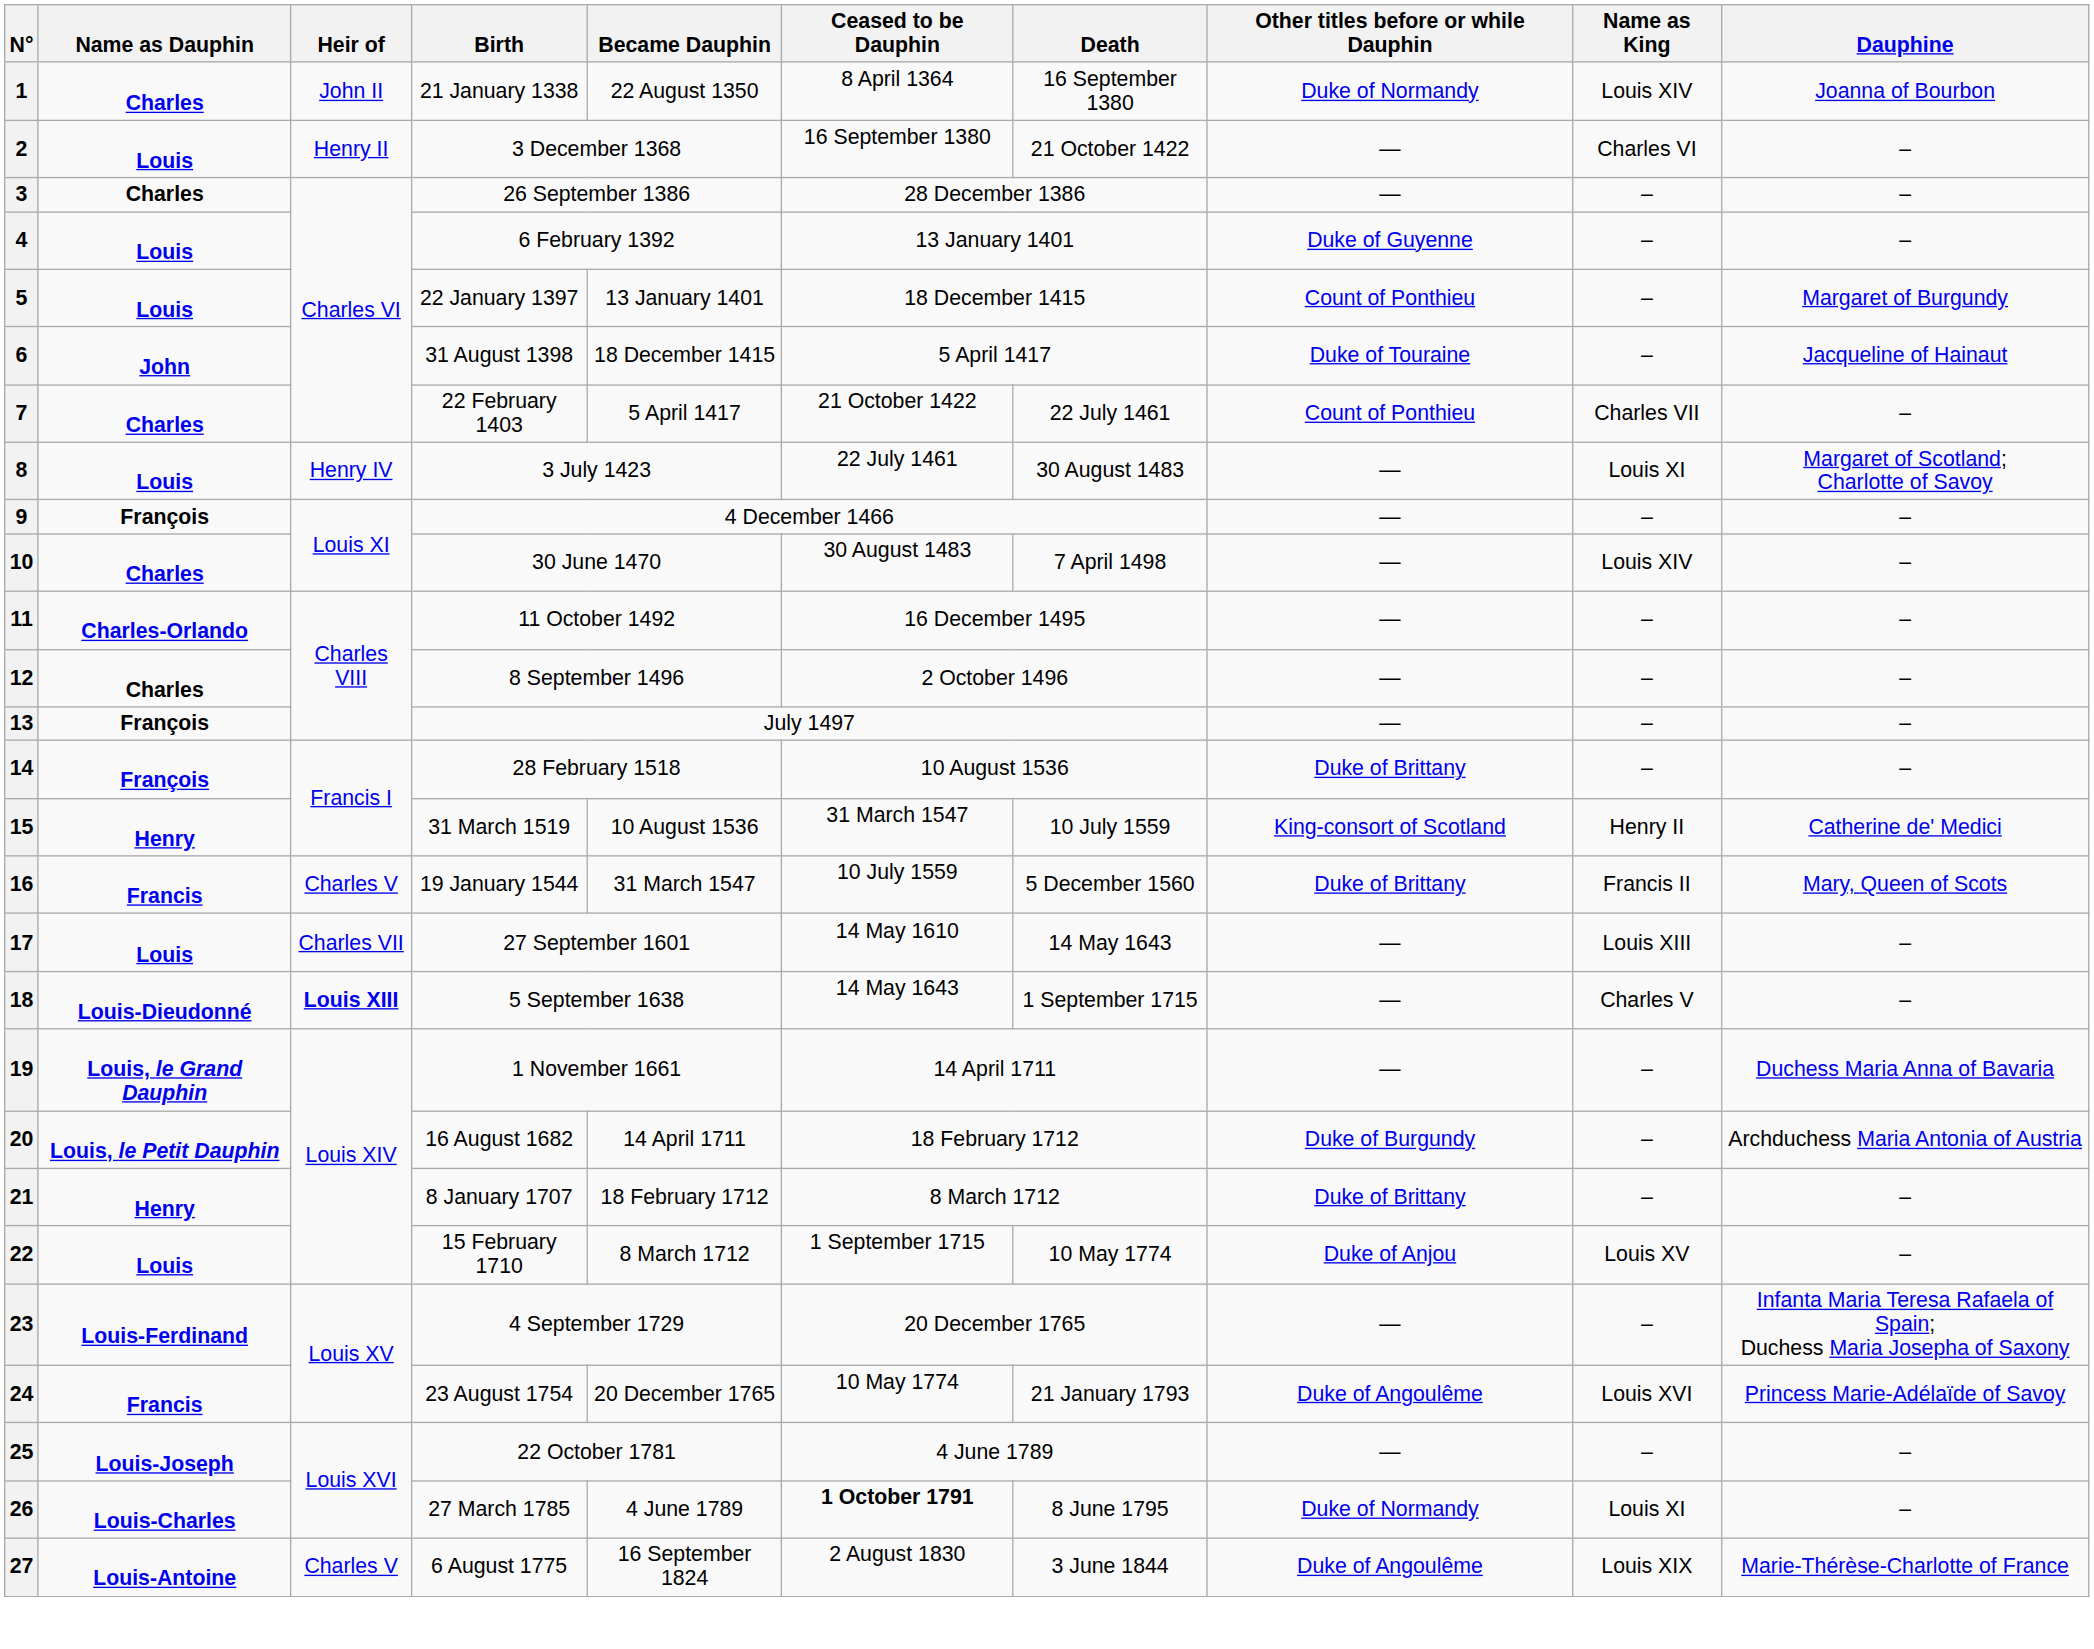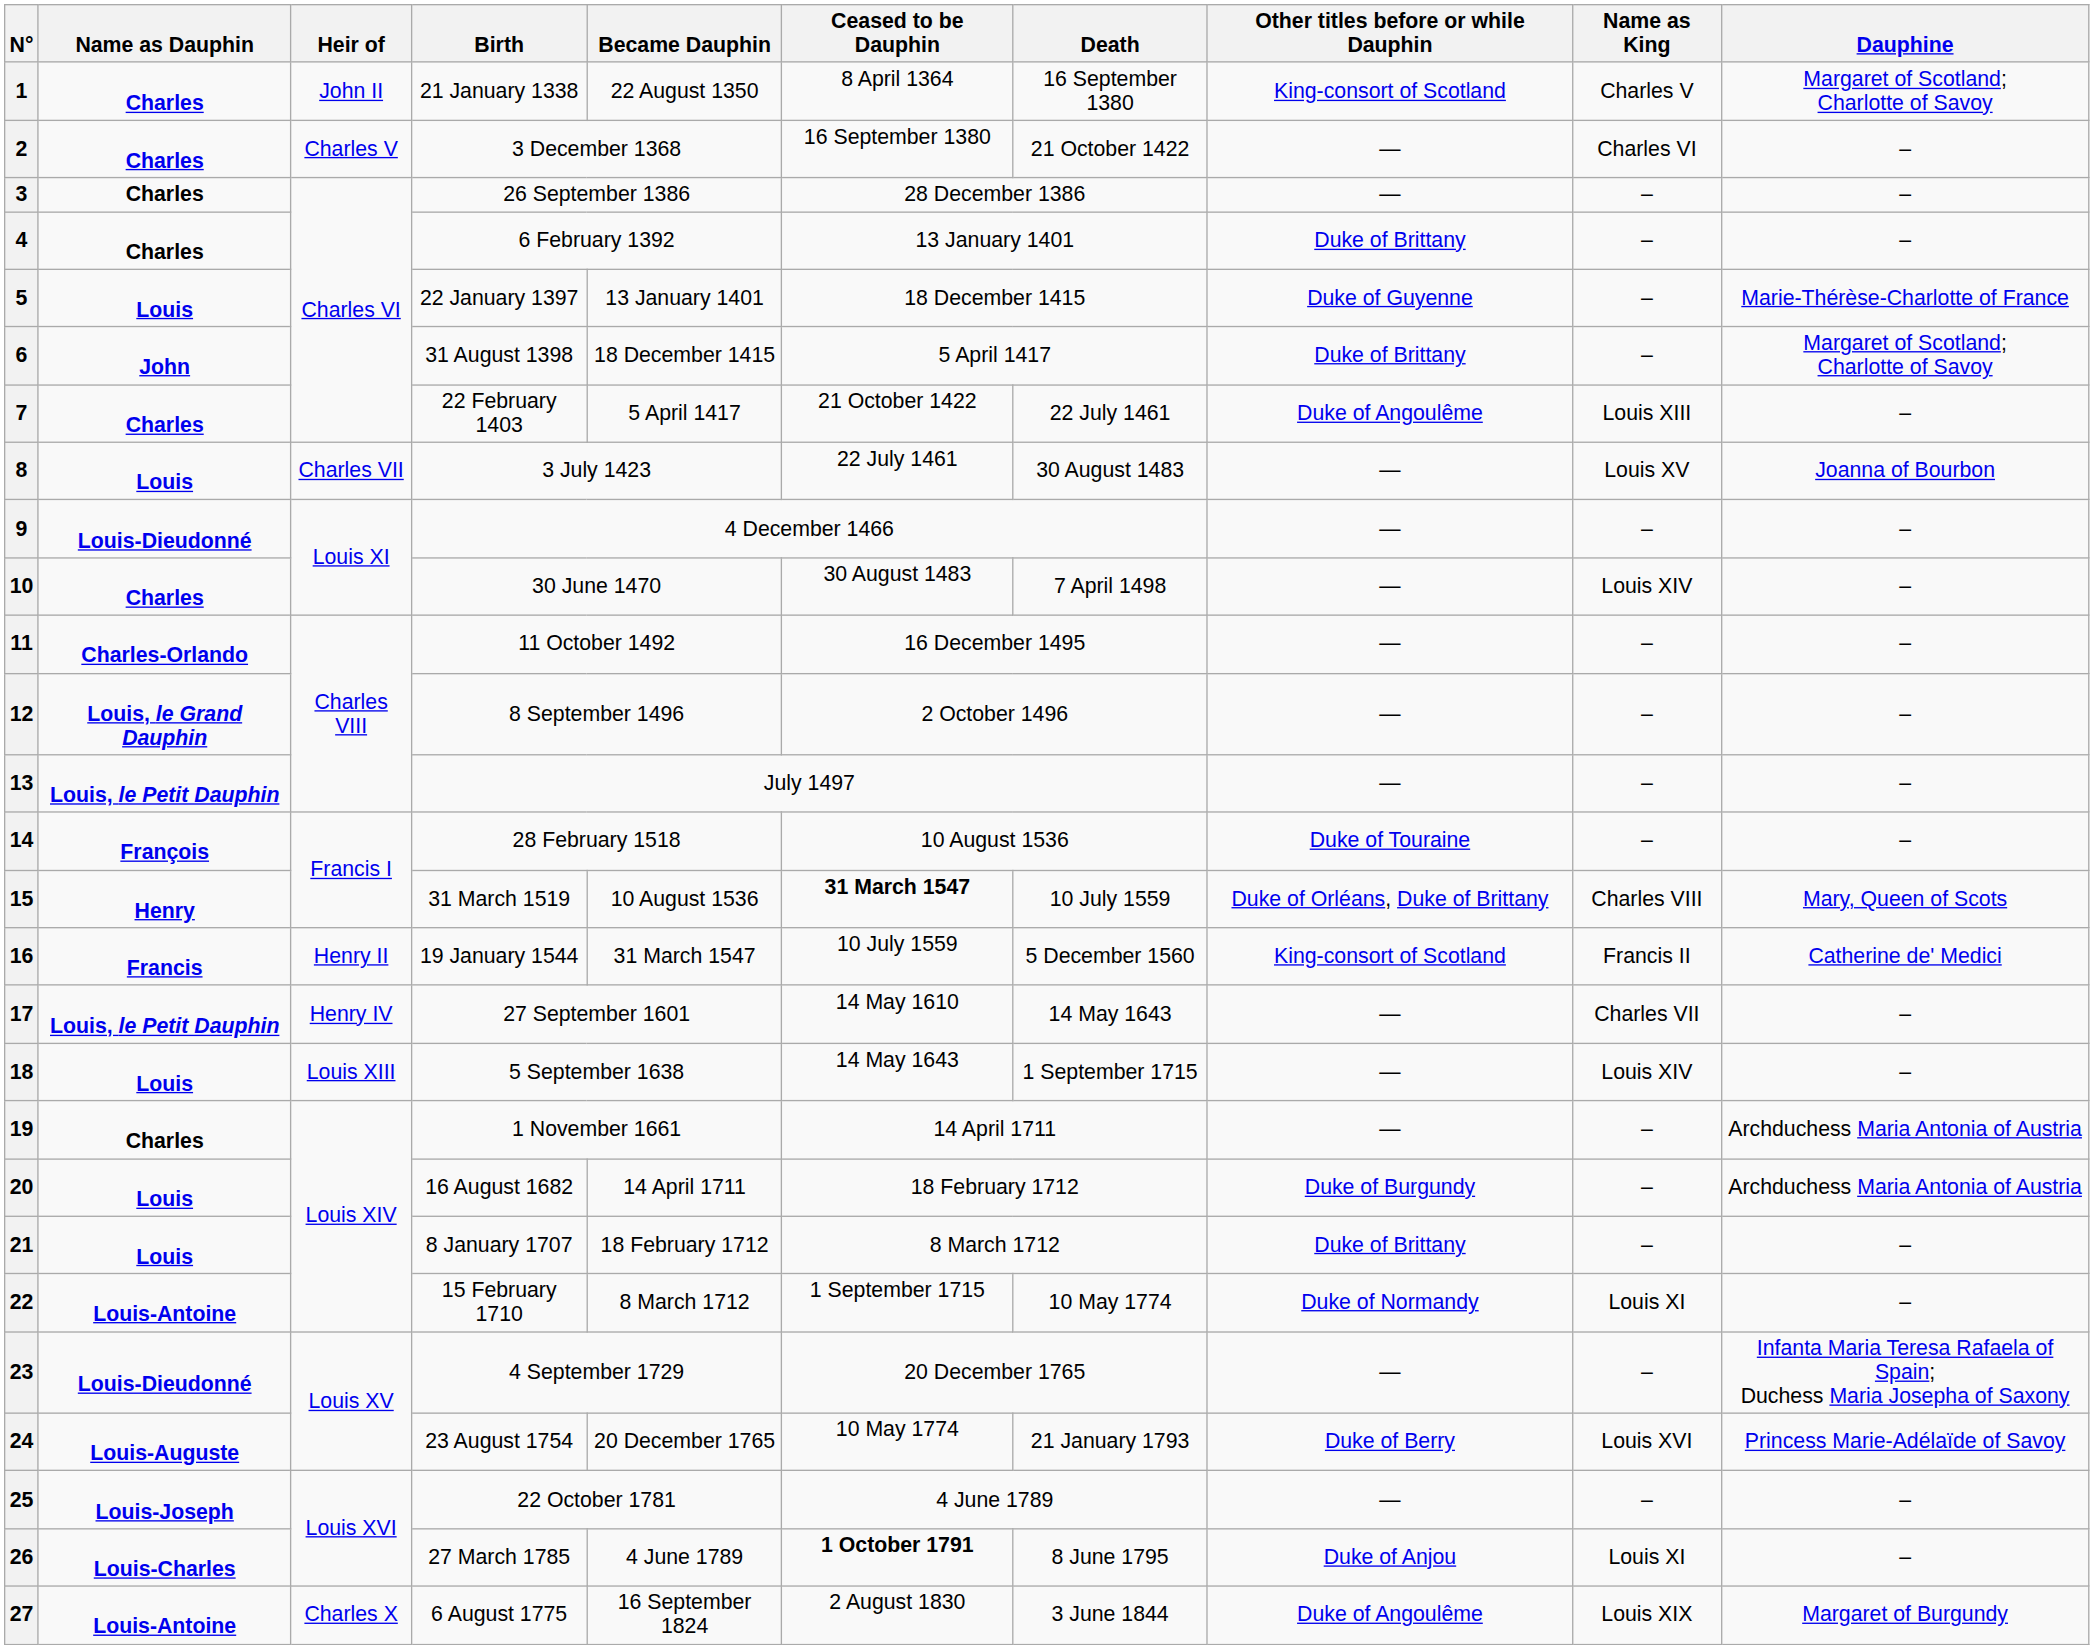1 | Other titles before or while Dauphin: Duke of Normandy -> King-consort of Scotland
1 | Name as King: Louis XIV -> Charles V
1 | Dauphine: Joanna of Bourbon -> Margaret of Scotland; Charlotte of Savoy
2 | Name as Dauphin: Louis -> Charles
2 | Heir of: Henry II -> Charles V
4 | Name as Dauphin: Louis -> Charles
4 | Other titles before or while Dauphin: Duke of Guyenne -> Duke of Brittany
5 | Other titles before or while Dauphin: Count of Ponthieu -> Duke of Guyenne
5 | Dauphine: Margaret of Burgundy -> Marie-Thérèse-Charlotte of France
6 | Other titles before or while Dauphin: Duke of Touraine -> Duke of Brittany
6 | Dauphine: Jacqueline of Hainaut -> Margaret of Scotland; Charlotte of Savoy
7 | Other titles before or while Dauphin: Count of Ponthieu -> Duke of Angoulême
7 | Name as King: Charles VII -> Louis XIII
8 | Heir of: Henry IV -> Charles VII
8 | Name as King: Louis XI -> Louis XV
8 | Dauphine: Margaret of Scotland; Charlotte of Savoy -> Joanna of Bourbon
9 | Name as Dauphin: François -> Louis-Dieudonné
12 | Name as Dauphin: Charles -> Louis, le Grand Dauphin
13 | Name as Dauphin: François -> Louis, le Petit Dauphin
14 | Other titles before or while Dauphin: Duke of Brittany -> Duke of Touraine
15 | Ceased to be Dauphin: normal -> bold
15 | Other titles before or while Dauphin: King-consort of Scotland -> Duke of Orléans, Duke of Brittany
15 | Name as King: Henry II -> Charles VIII
15 | Dauphine: Catherine de' Medici -> Mary, Queen of Scots
16 | Heir of: Charles V -> Henry II
16 | Other titles before or while Dauphin: Duke of Brittany -> King-consort of Scotland
16 | Dauphine: Mary, Queen of Scots -> Catherine de' Medici
17 | Name as Dauphin: Louis -> Louis, le Petit Dauphin
17 | Heir of: Charles VII -> Henry IV
17 | Name as King: Louis XIII -> Charles VII
18 | Name as Dauphin: Louis-Dieudonné -> Louis
18 | Heir of: bold -> normal
18 | Name as King: Charles V -> Louis XIV
19 | Name as Dauphin: Louis, le Grand Dauphin -> Charles
19 | Dauphine: Duchess Maria Anna of Bavaria -> Archduchess Maria Antonia of Austria
20 | Name as Dauphin: Louis, le Petit Dauphin -> Louis
21 | Name as Dauphin: Henry -> Louis
22 | Name as Dauphin: Louis -> Louis-Antoine
22 | Other titles before or while Dauphin: Duke of Anjou -> Duke of Normandy
22 | Name as King: Louis XV -> Louis XI
23 | Name as Dauphin: Louis-Ferdinand -> Louis-Dieudonné
24 | Name as Dauphin: Francis -> Louis-Auguste
24 | Other titles before or while Dauphin: Duke of Angoulême -> Duke of Berry
26 | Other titles before or while Dauphin: Duke of Normandy -> Duke of Anjou
27 | Heir of: Charles V -> Charles X
27 | Dauphine: Marie-Thérèse-Charlotte of France -> Margaret of Burgundy
